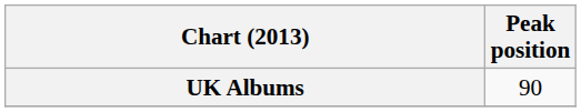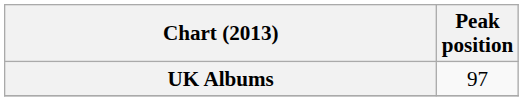UK Albums | Peak position: 90 -> 97
